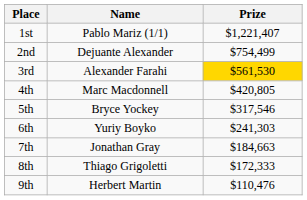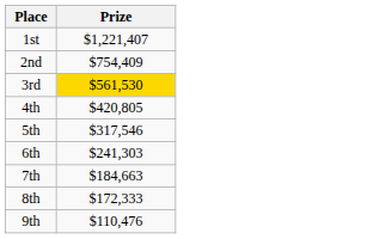- column: Name | Pablo Mariz (1/1) | Dejuante Alexander | Alexander Farahi | Marc Macdonnell | Bryce Yockey | Yuriy Boyko | Jonathan Gray | Thiago Grigoletti | Herbert Martin
2nd | Prize: $754,499 -> $754,409
